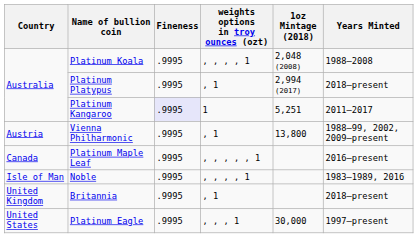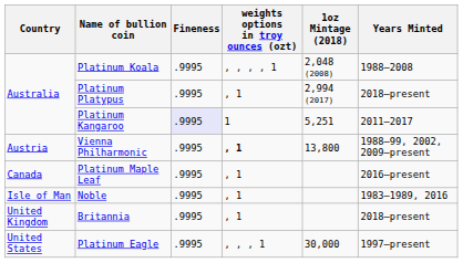Vienna Philharmonic | weights options in troy ounces (ozt): normal -> bold
Platinum Maple Leaf | weights options in troy ounces (ozt): , , , , , 1 -> , 1
Noble | weights options in troy ounces (ozt): , , , , 1 -> , 1
